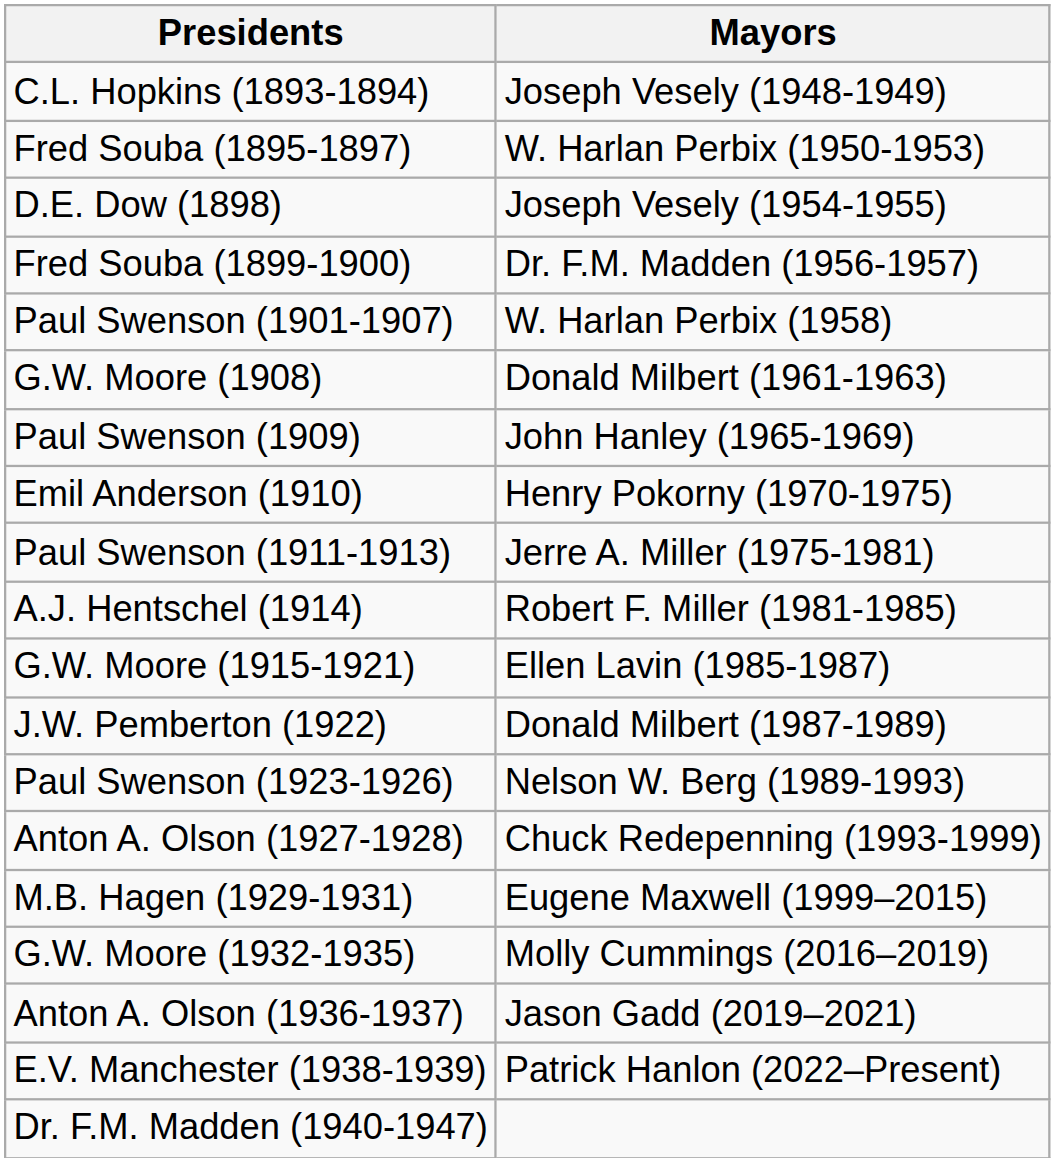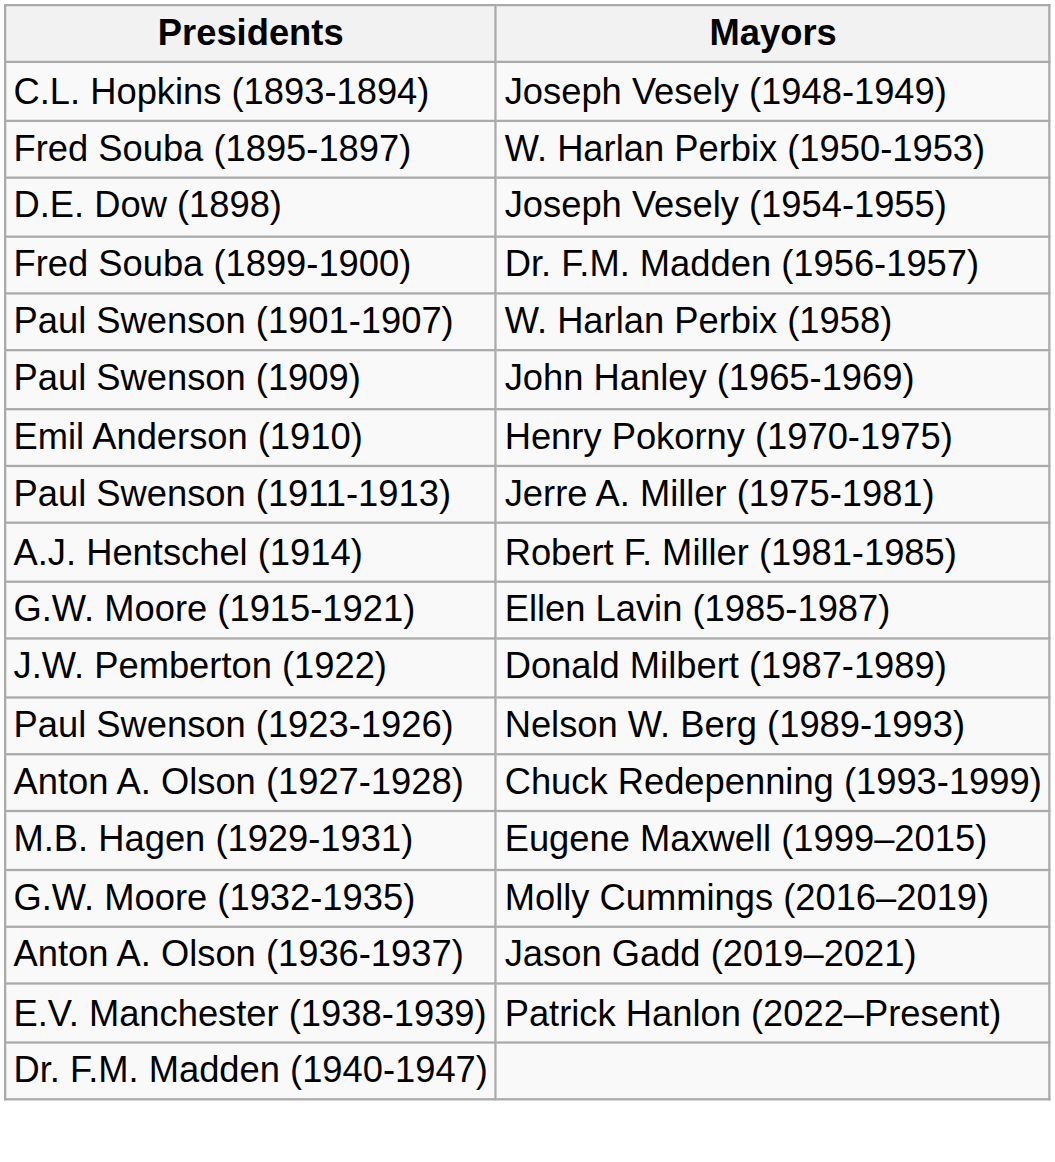- row: G.W. Moore (1908) | Donald Milbert (1961-1963)
